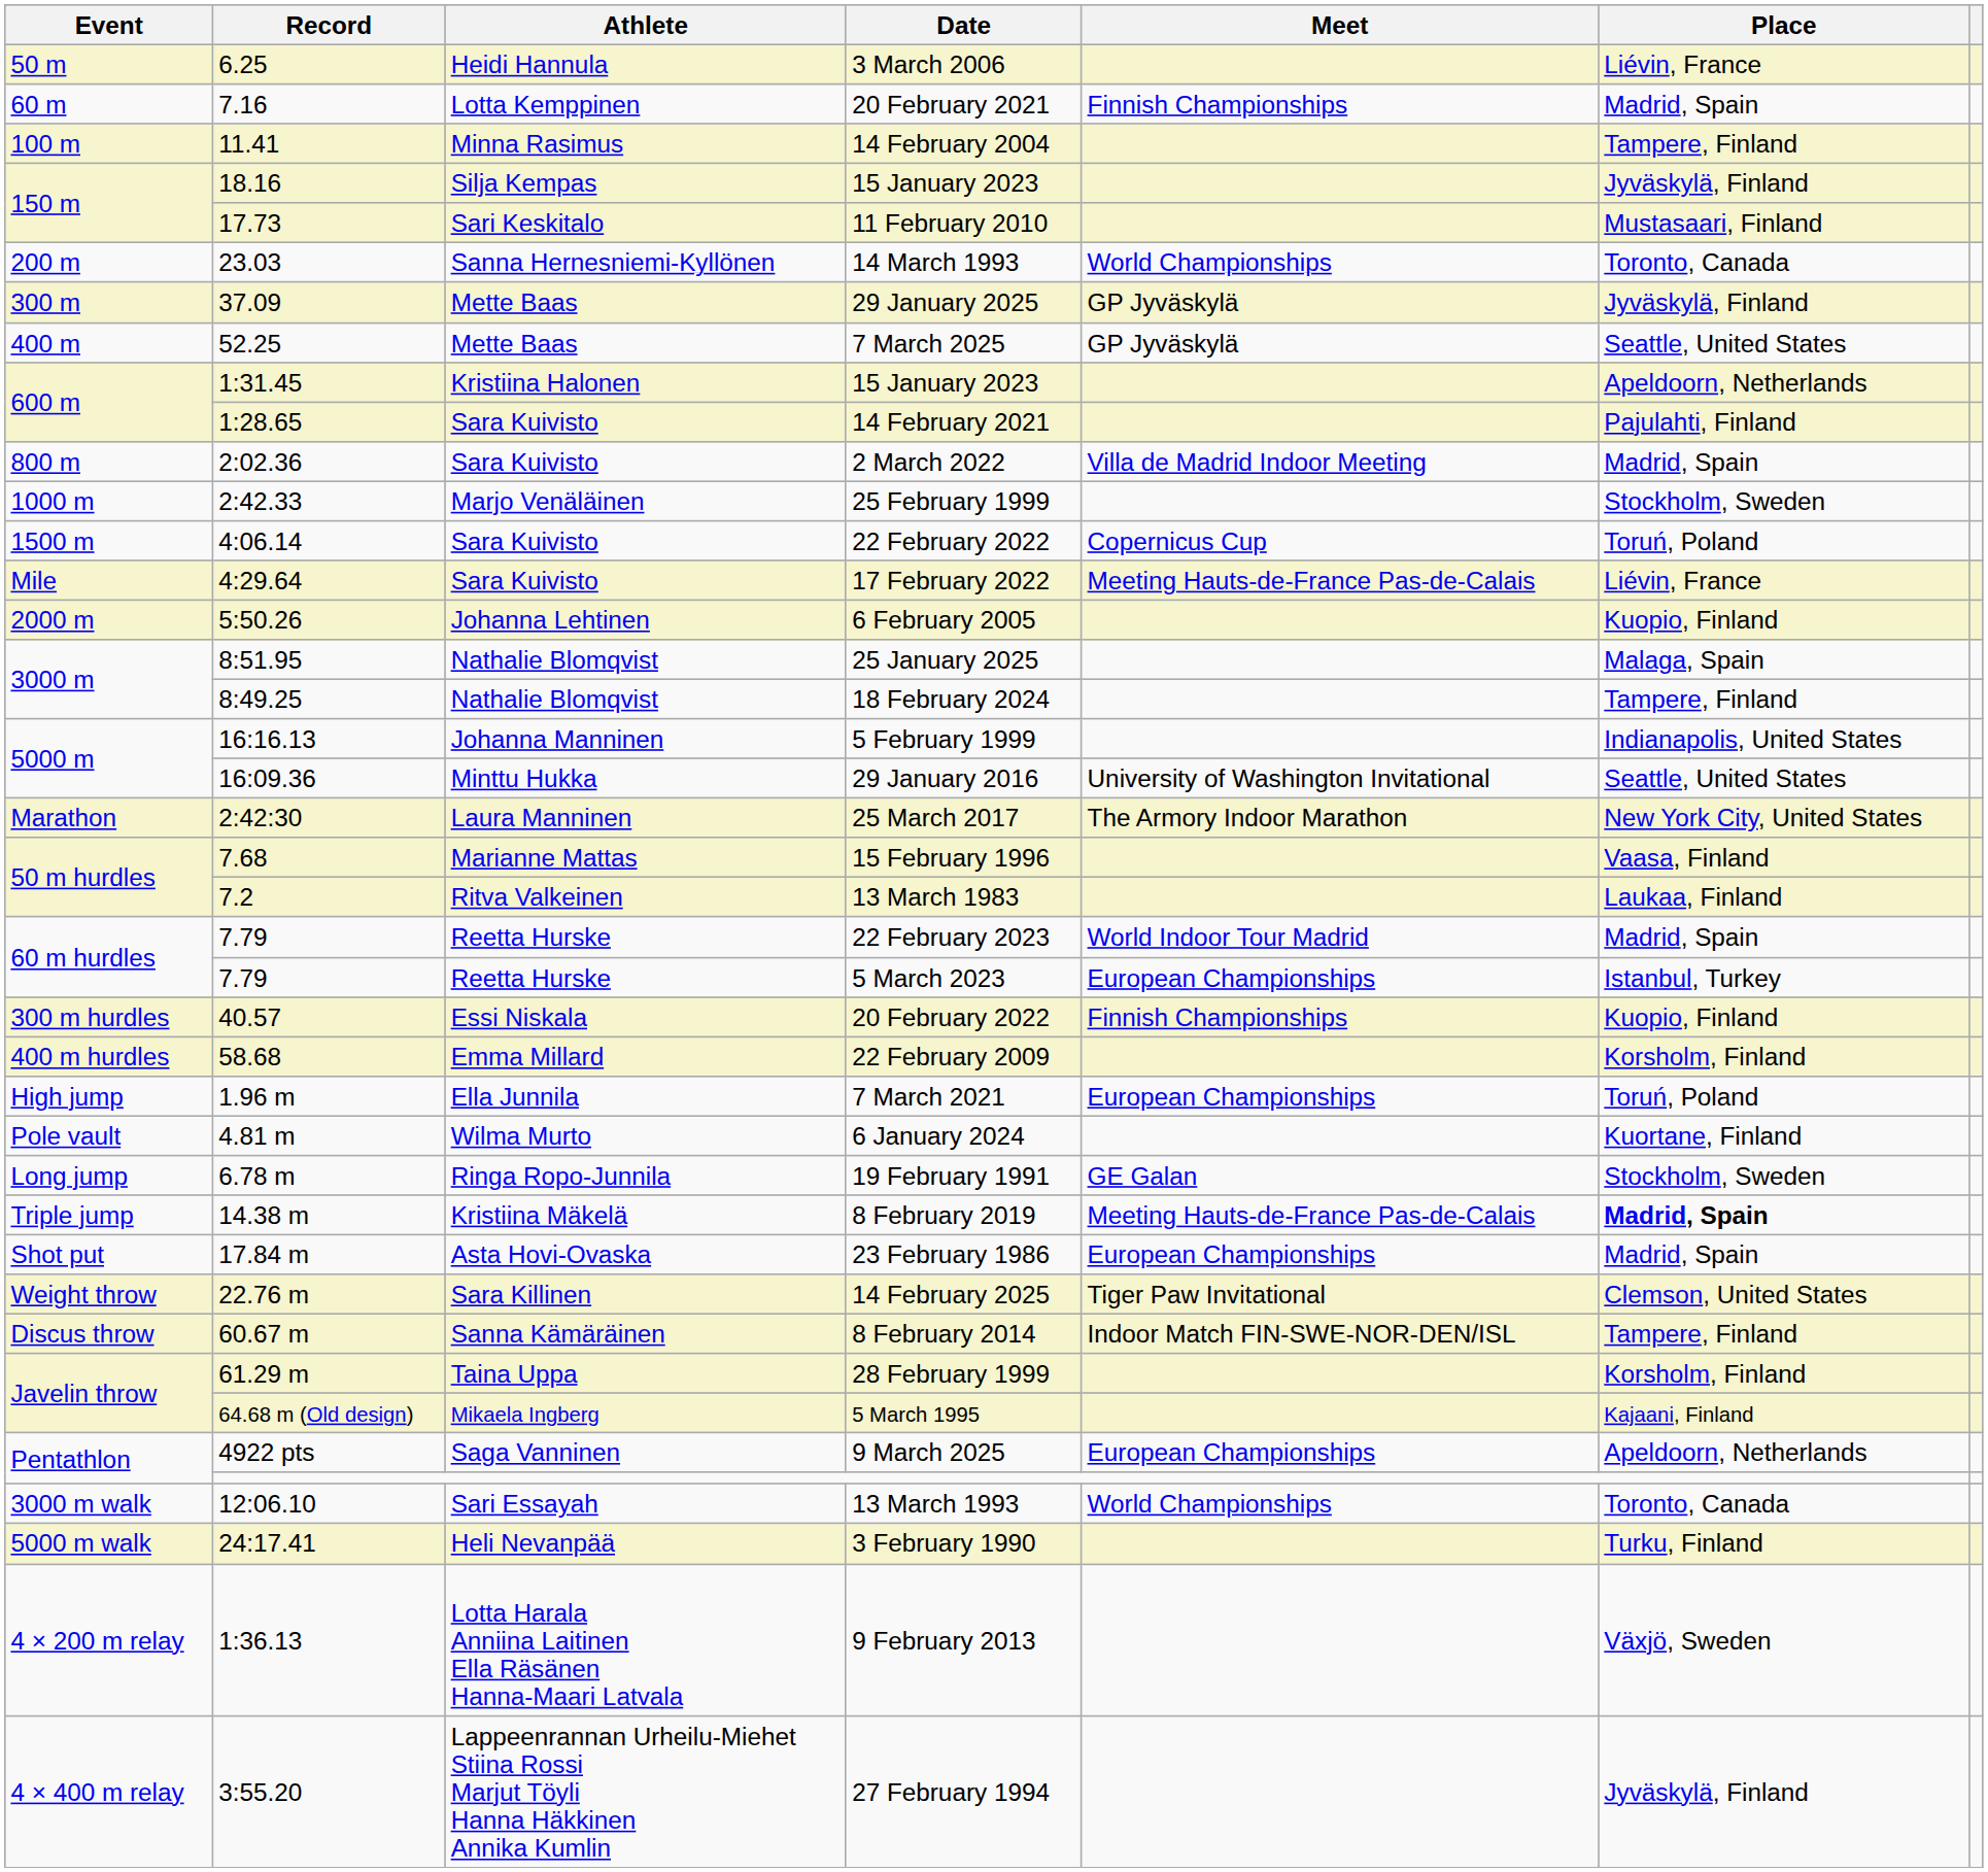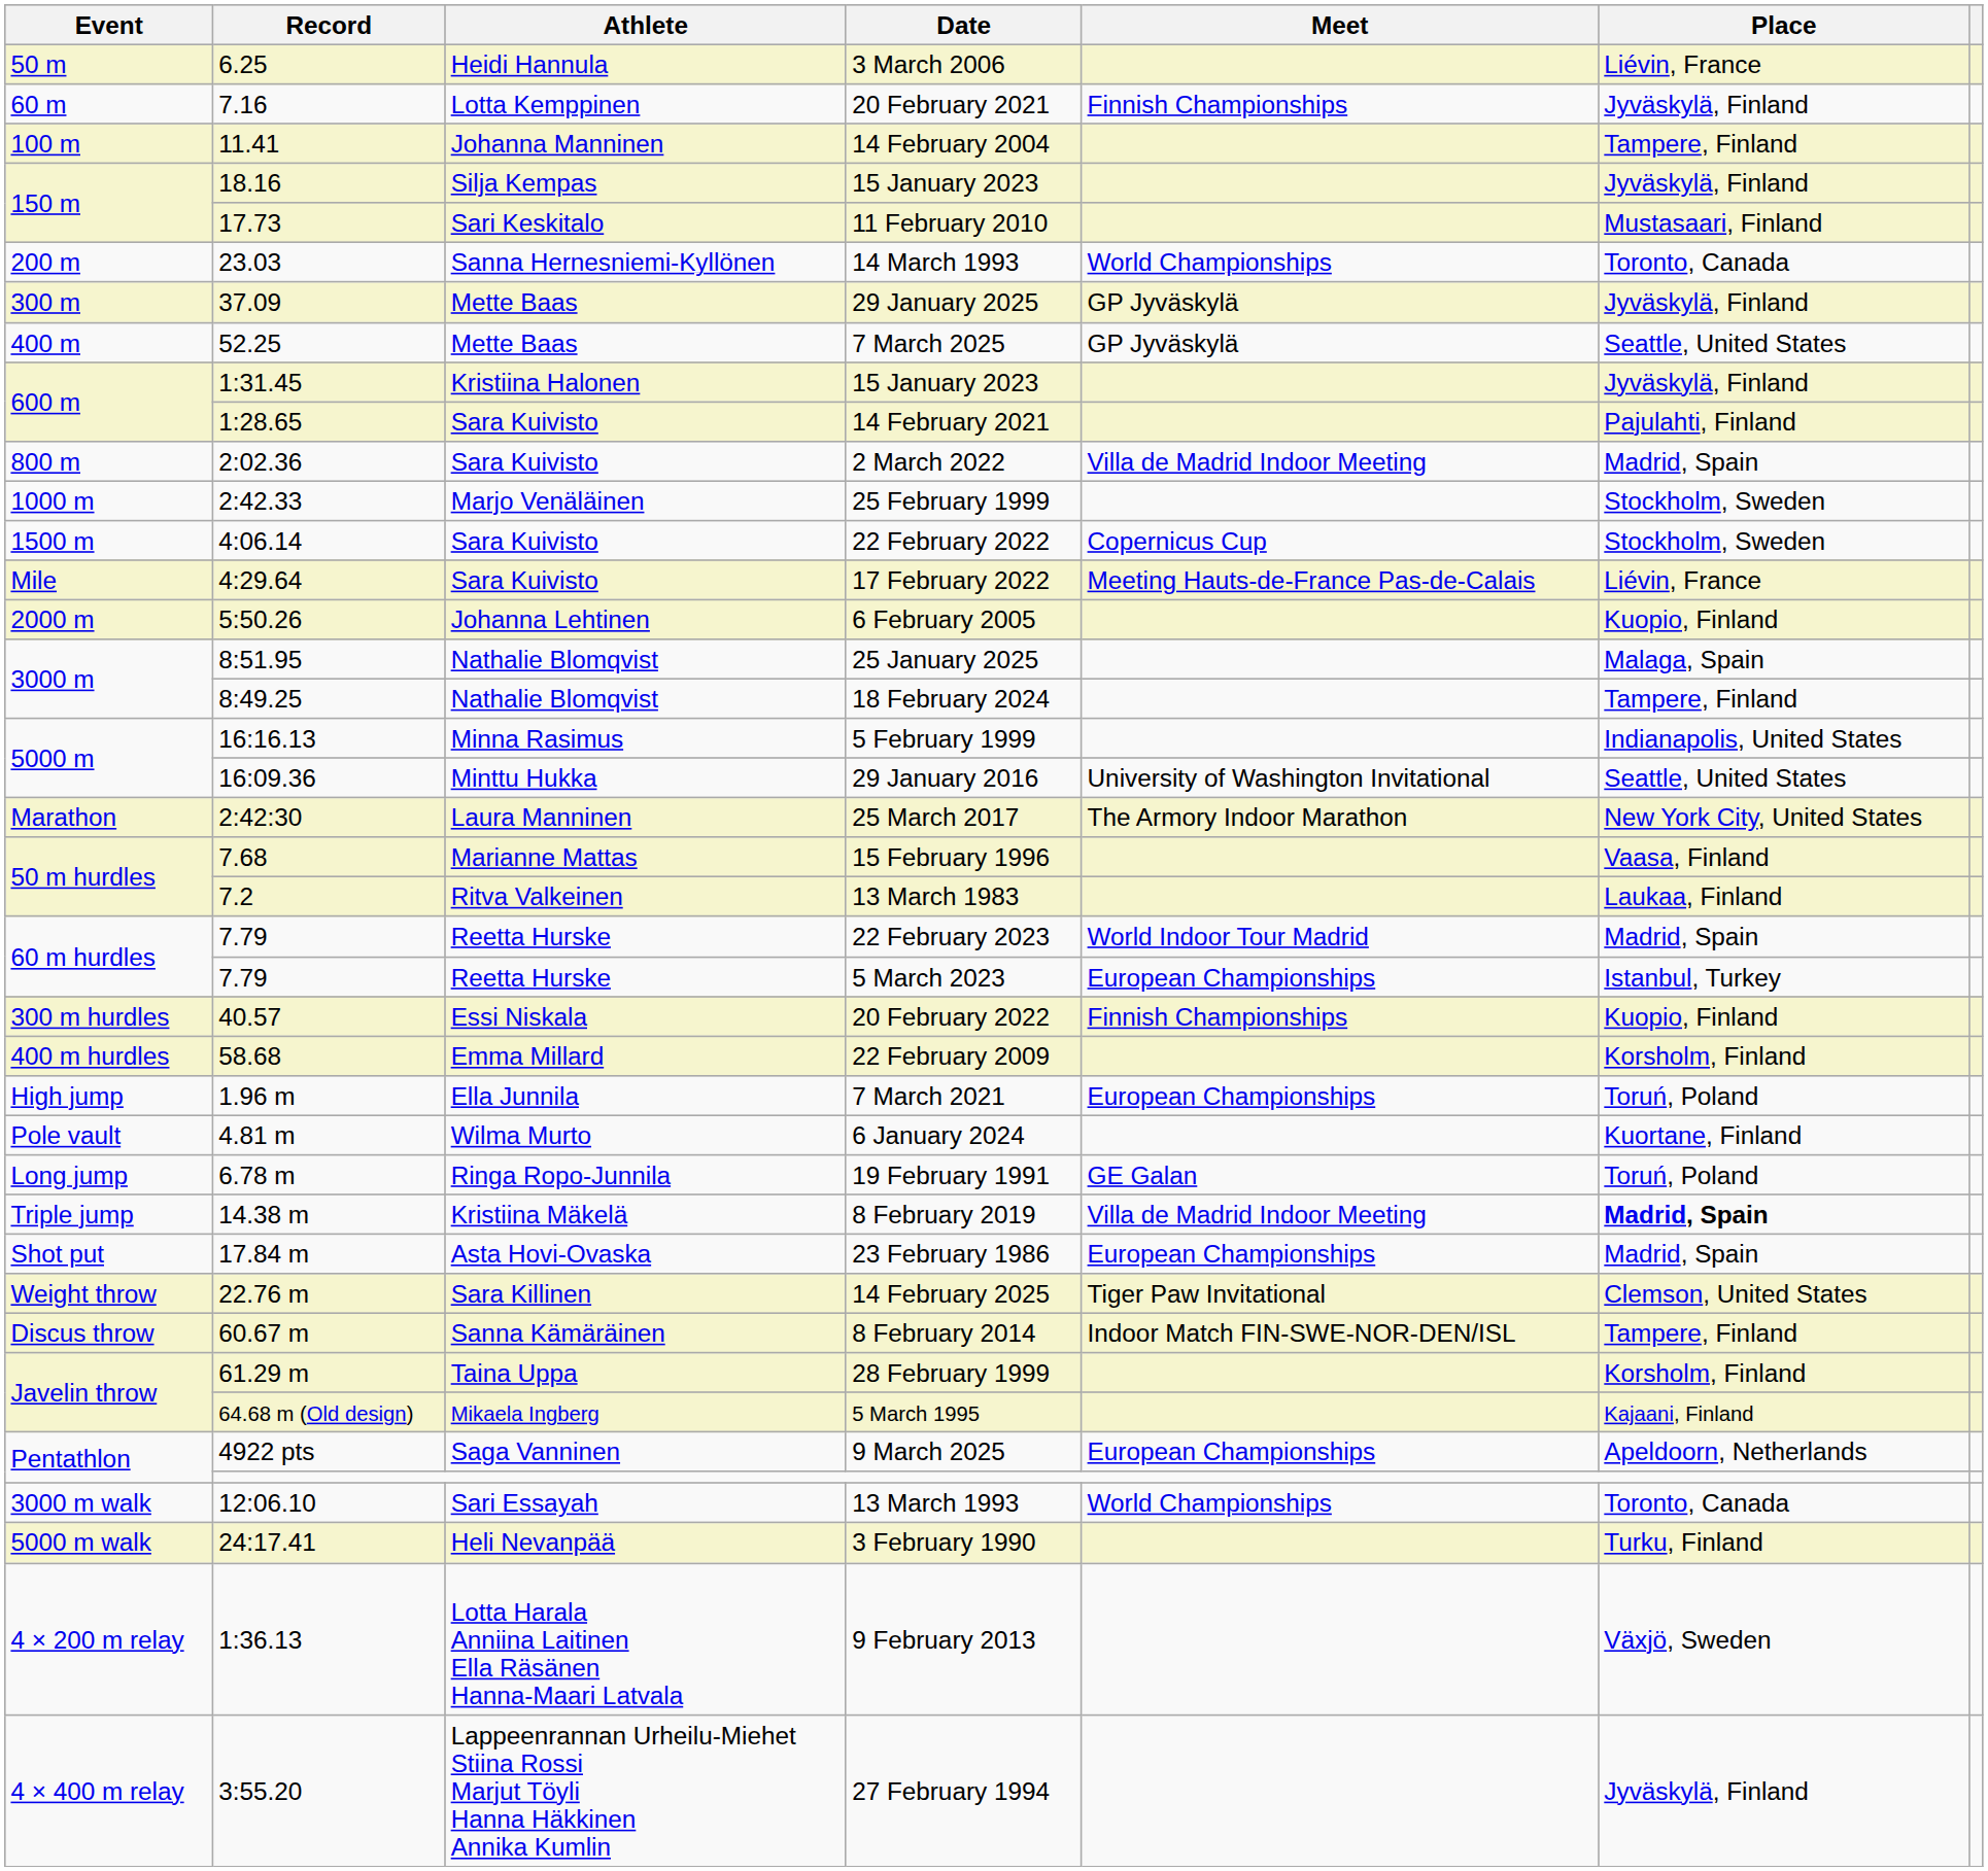20 February 2021 | Place: Madrid, Spain -> Jyväskylä, Finland
14 February 2004 | Athlete: Minna Rasimus -> Johanna Manninen
1:31.45 / 15 January 2023 | Place: Apeldoorn, Netherlands -> Jyväskylä, Finland
22 February 2022 | Place: Toruń, Poland -> Stockholm, Sweden
5 February 1999 | Athlete: Johanna Manninen -> Minna Rasimus
19 February 1991 | Place: Stockholm, Sweden -> Toruń, Poland
8 February 2019 | Meet: Meeting Hauts-de-France Pas-de-Calais -> Villa de Madrid Indoor Meeting
